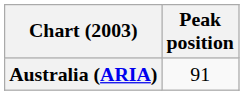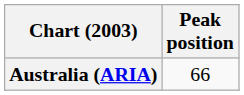Australia (ARIA) | Peak position: 91 -> 66
